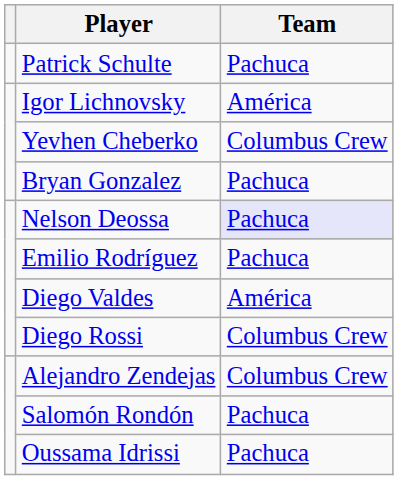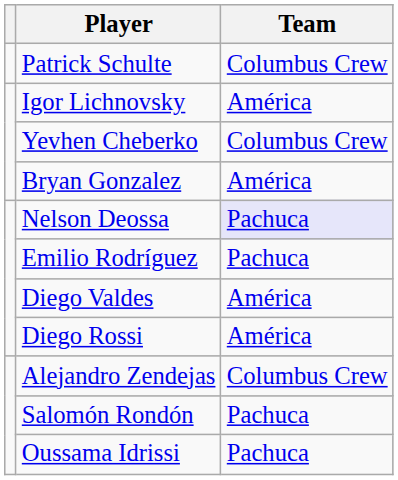Patrick Schulte | Team: Pachuca -> Columbus Crew
Bryan Gonzalez | Team: Pachuca -> América
Diego Rossi | Team: Columbus Crew -> América
